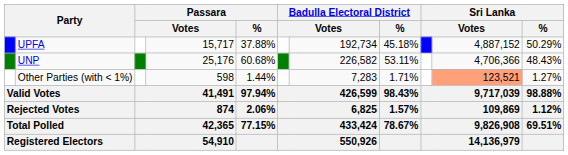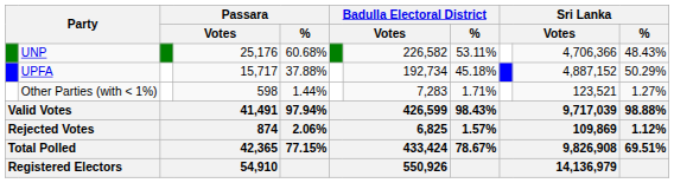rows swapped: UNP <-> UPFA
Other Parties (with < 1%) | column 10: lightsalmon background -> no background
